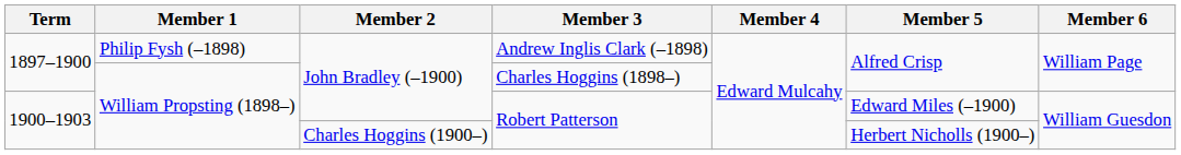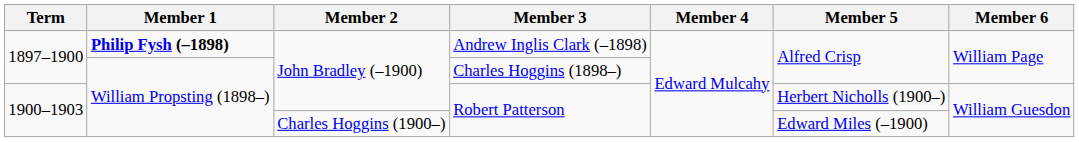Andrew Inglis Clark (–1898) | Member 1: normal -> bold
John Bradley (–1900) / Robert Patterson | Member 5: Edward Miles (–1900) -> Herbert Nicholls (1900–)
Charles Hoggins (1900–) / Robert Patterson | Member 5: Herbert Nicholls (1900–) -> Edward Miles (–1900)
